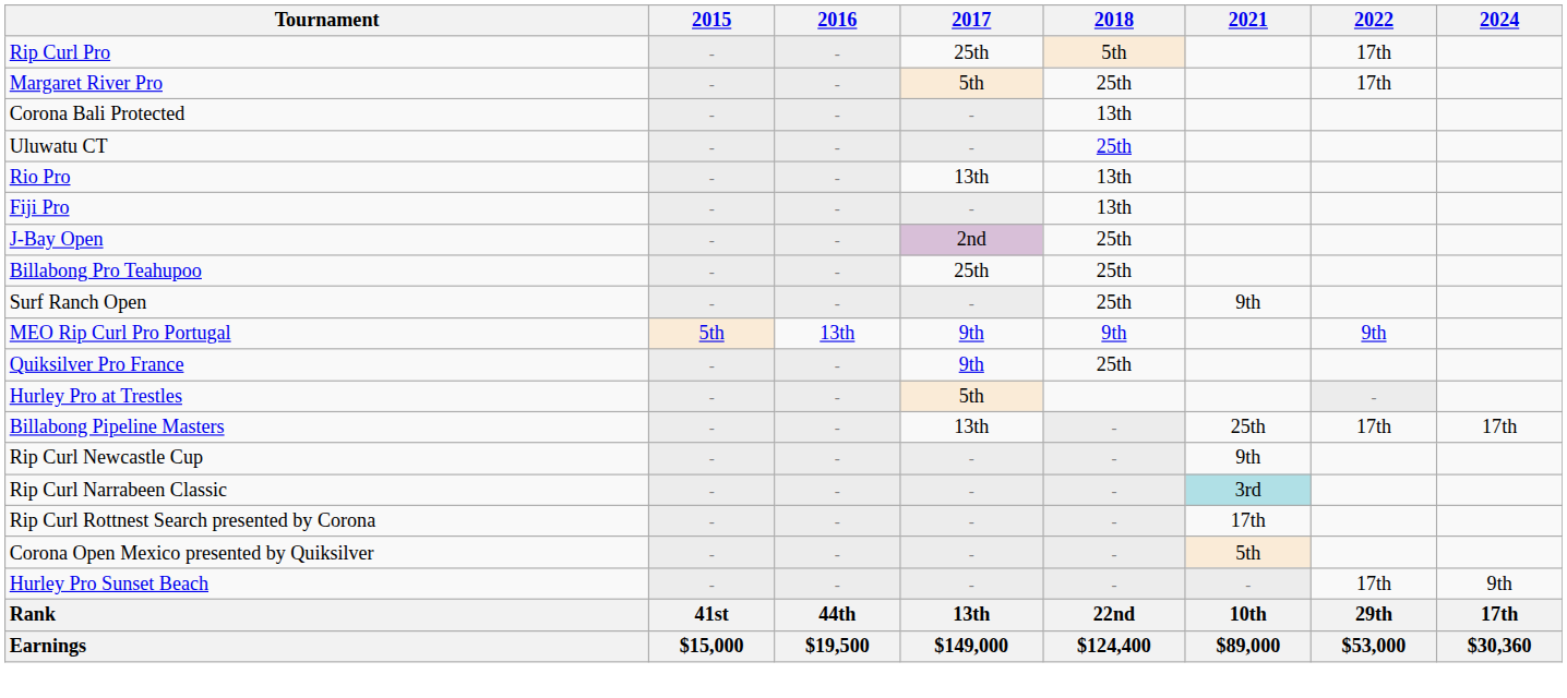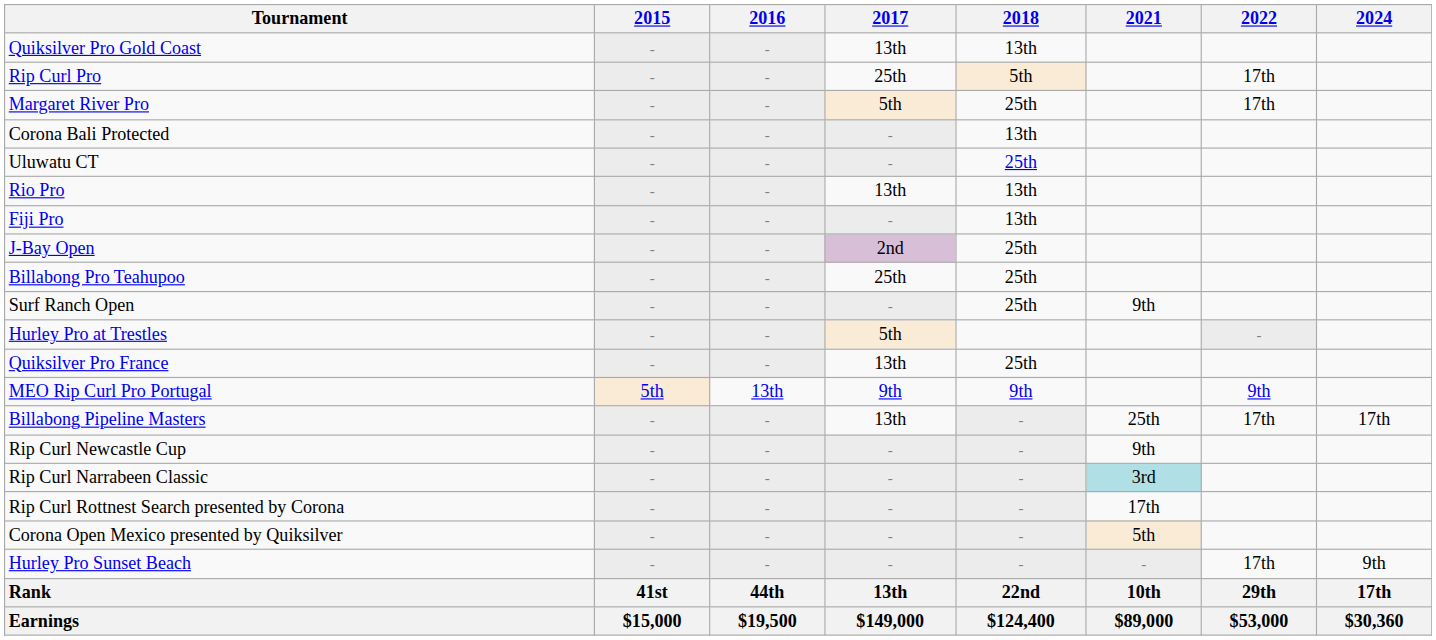+ row: Quiksilver Pro Gold Coast | - | - | 13th | 13th
rows swapped: Hurley Pro at Trestles <-> MEO Rip Curl Pro Portugal
Quiksilver Pro France | 2017: 9th -> 13th
